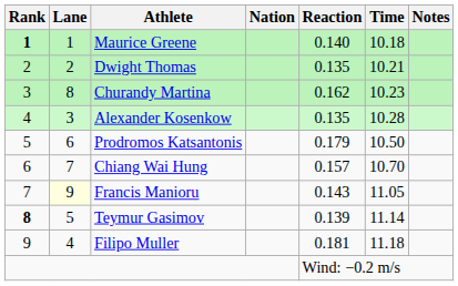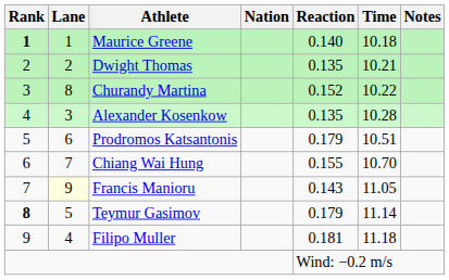Churandy Martina | Reaction: 0.162 -> 0.152
Churandy Martina | Time: 10.23 -> 10.22
Prodromos Katsantonis | Time: 10.50 -> 10.51
Chiang Wai Hung | Reaction: 0.157 -> 0.155
Teymur Gasimov | Reaction: 0.139 -> 0.179
